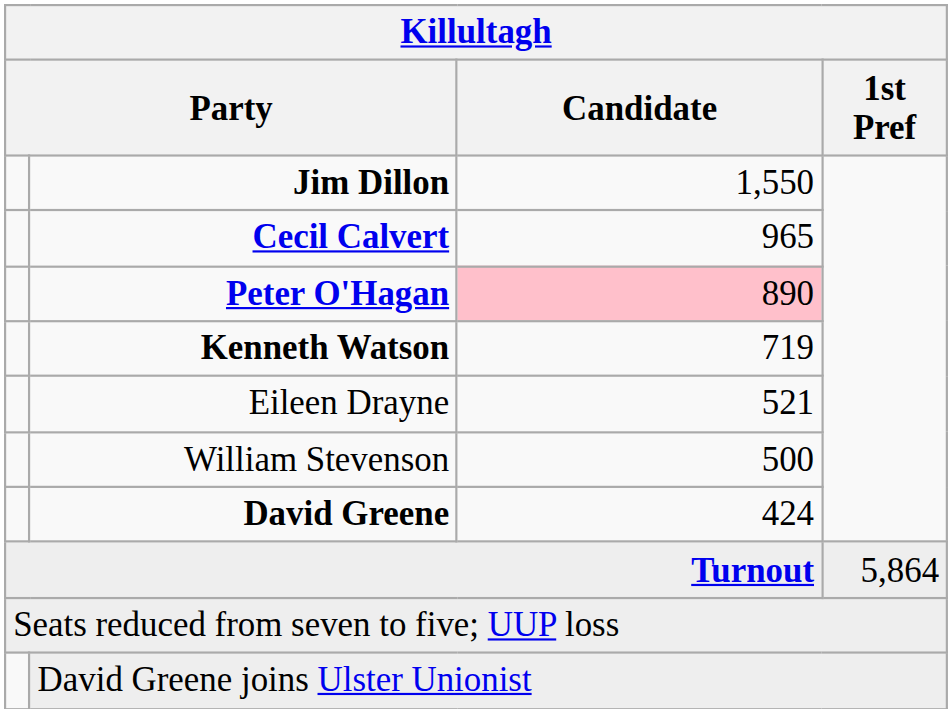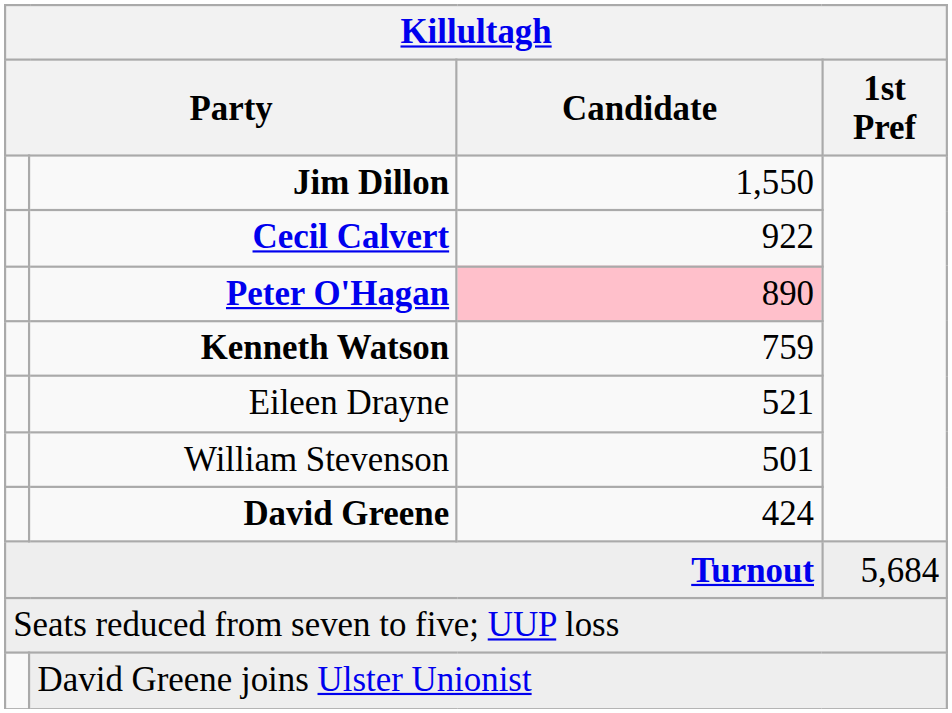Cecil Calvert | Candidate: 965 -> 922
Kenneth Watson | Candidate: 719 -> 759
William Stevenson | Candidate: 500 -> 501
Turnout | 1st Pref: 5,864 -> 5,684
